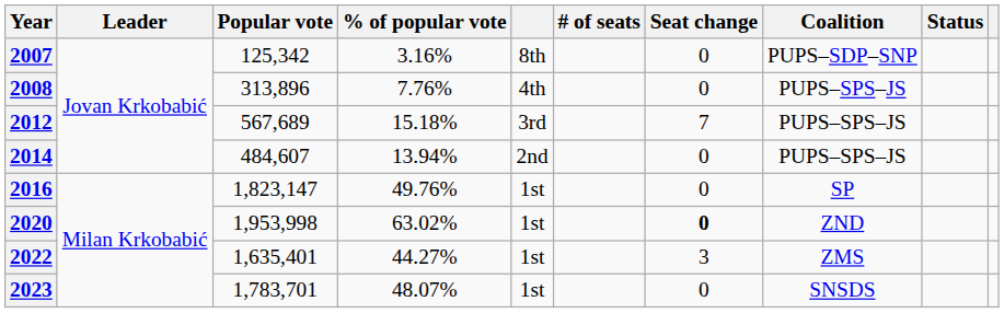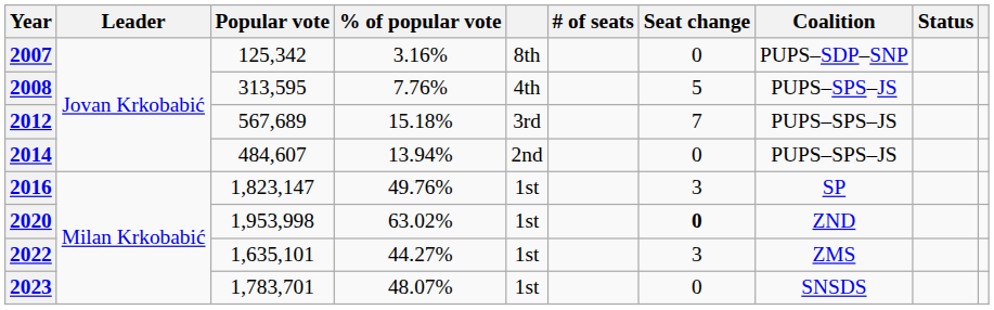2008 | Popular vote: 313,896 -> 313,595
2008 | Seat change: 0 -> 5
2016 | Seat change: 0 -> 3
2022 | Popular vote: 1,635,401 -> 1,635,101
